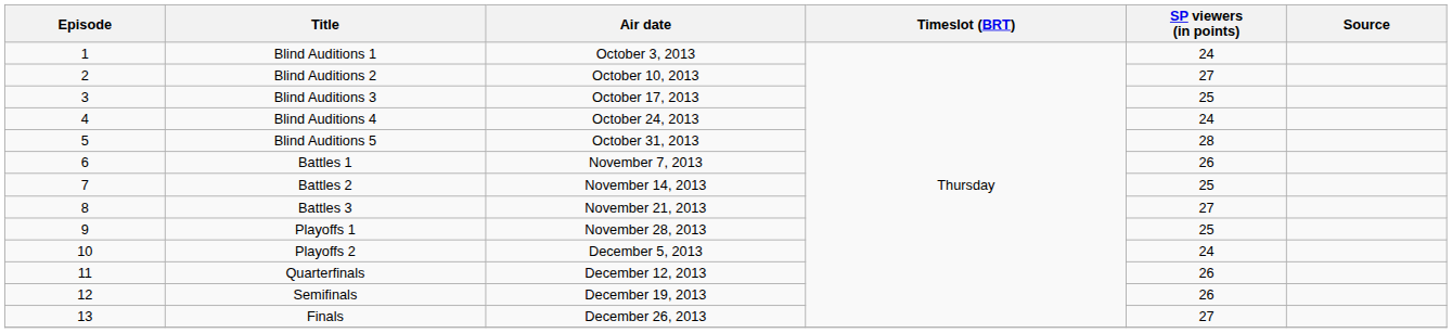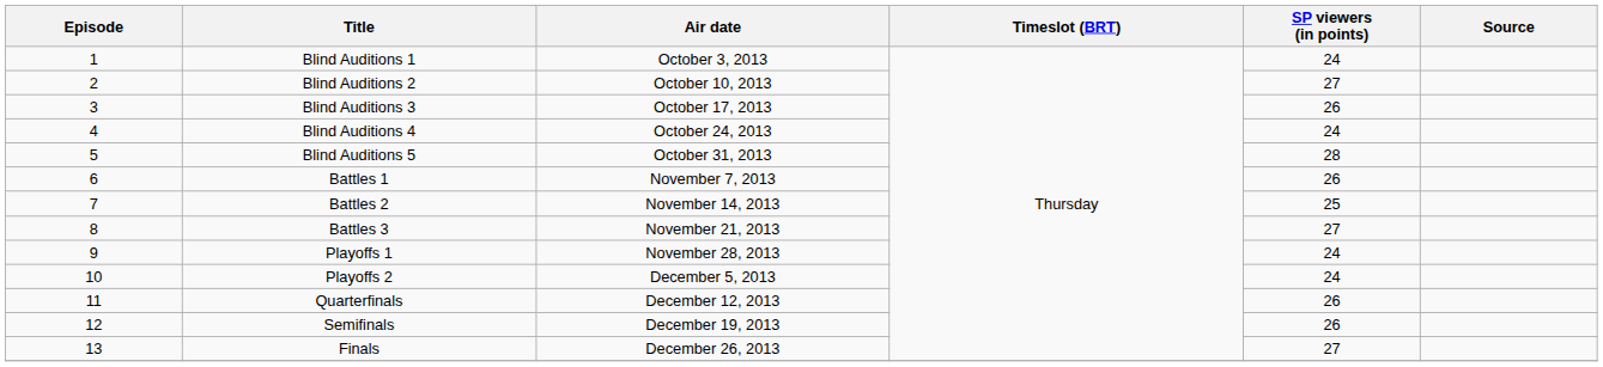Blind Auditions 3 | SP viewers (in points): 25 -> 26
Playoffs 1 | SP viewers (in points): 25 -> 24
